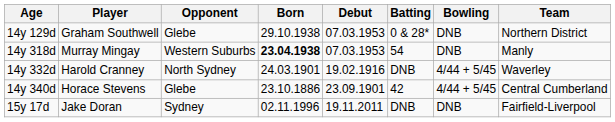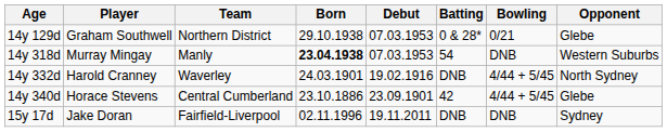columns swapped: Team <-> Opponent
14y 129d | Bowling: DNB -> 0/21
